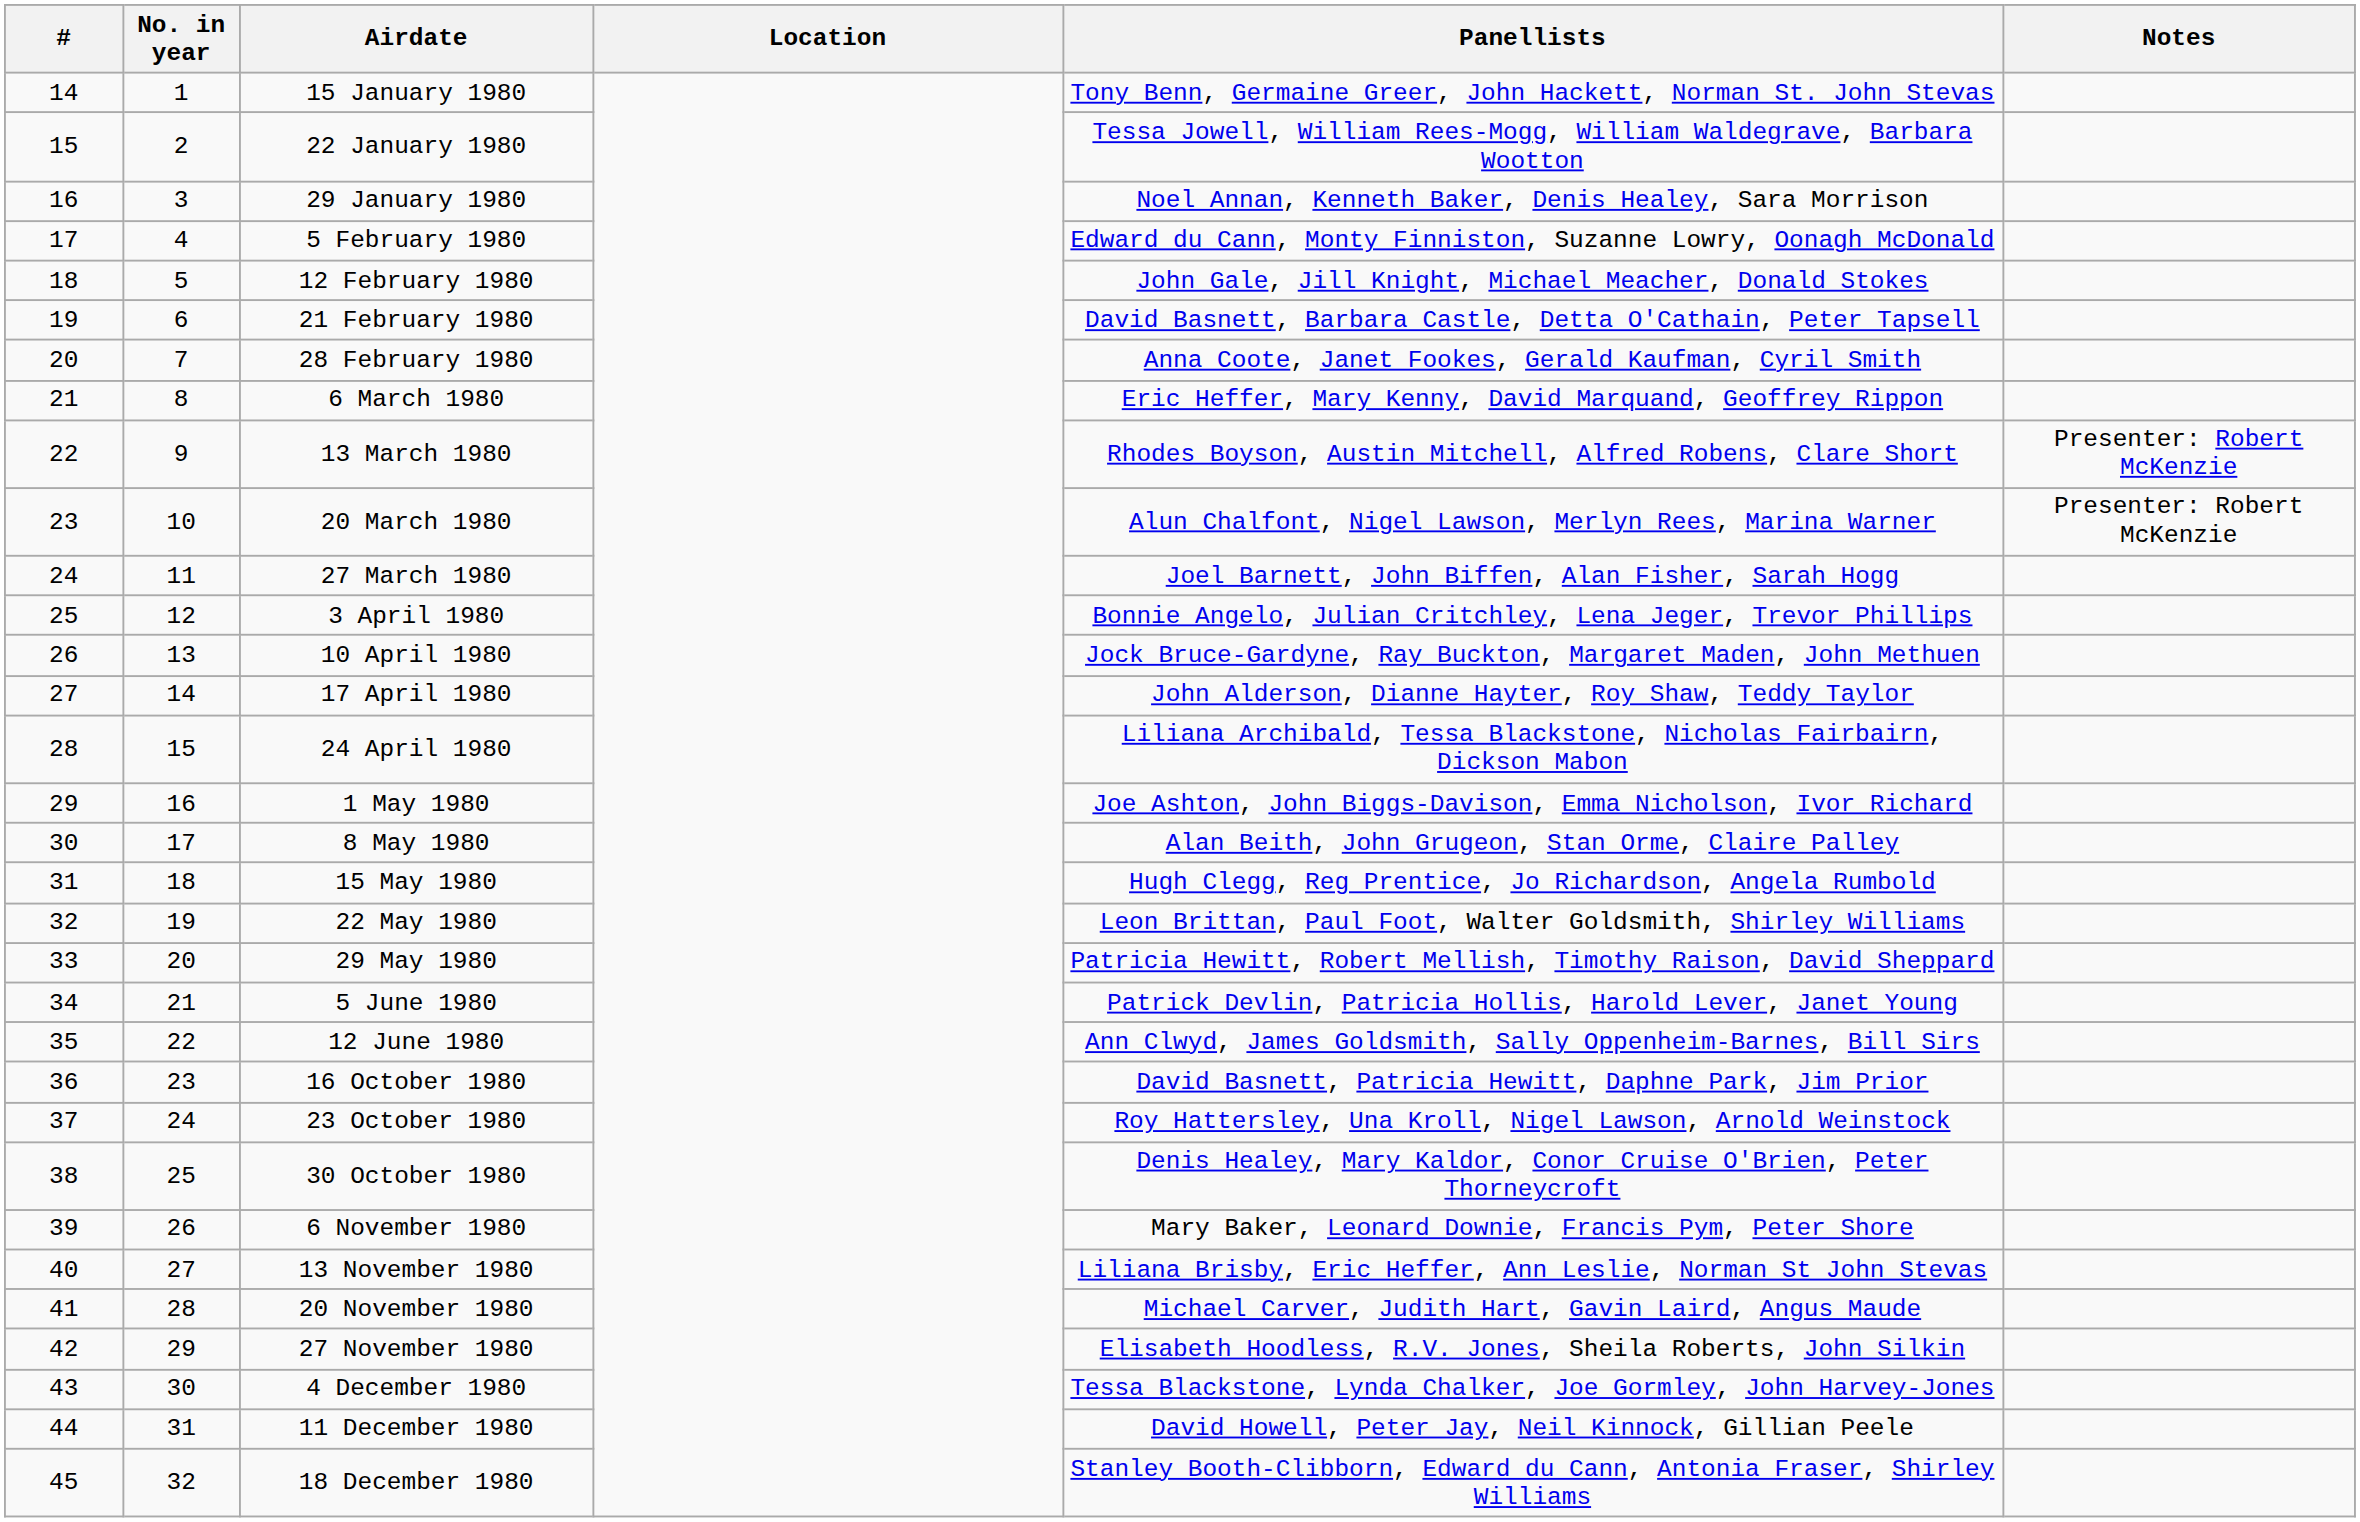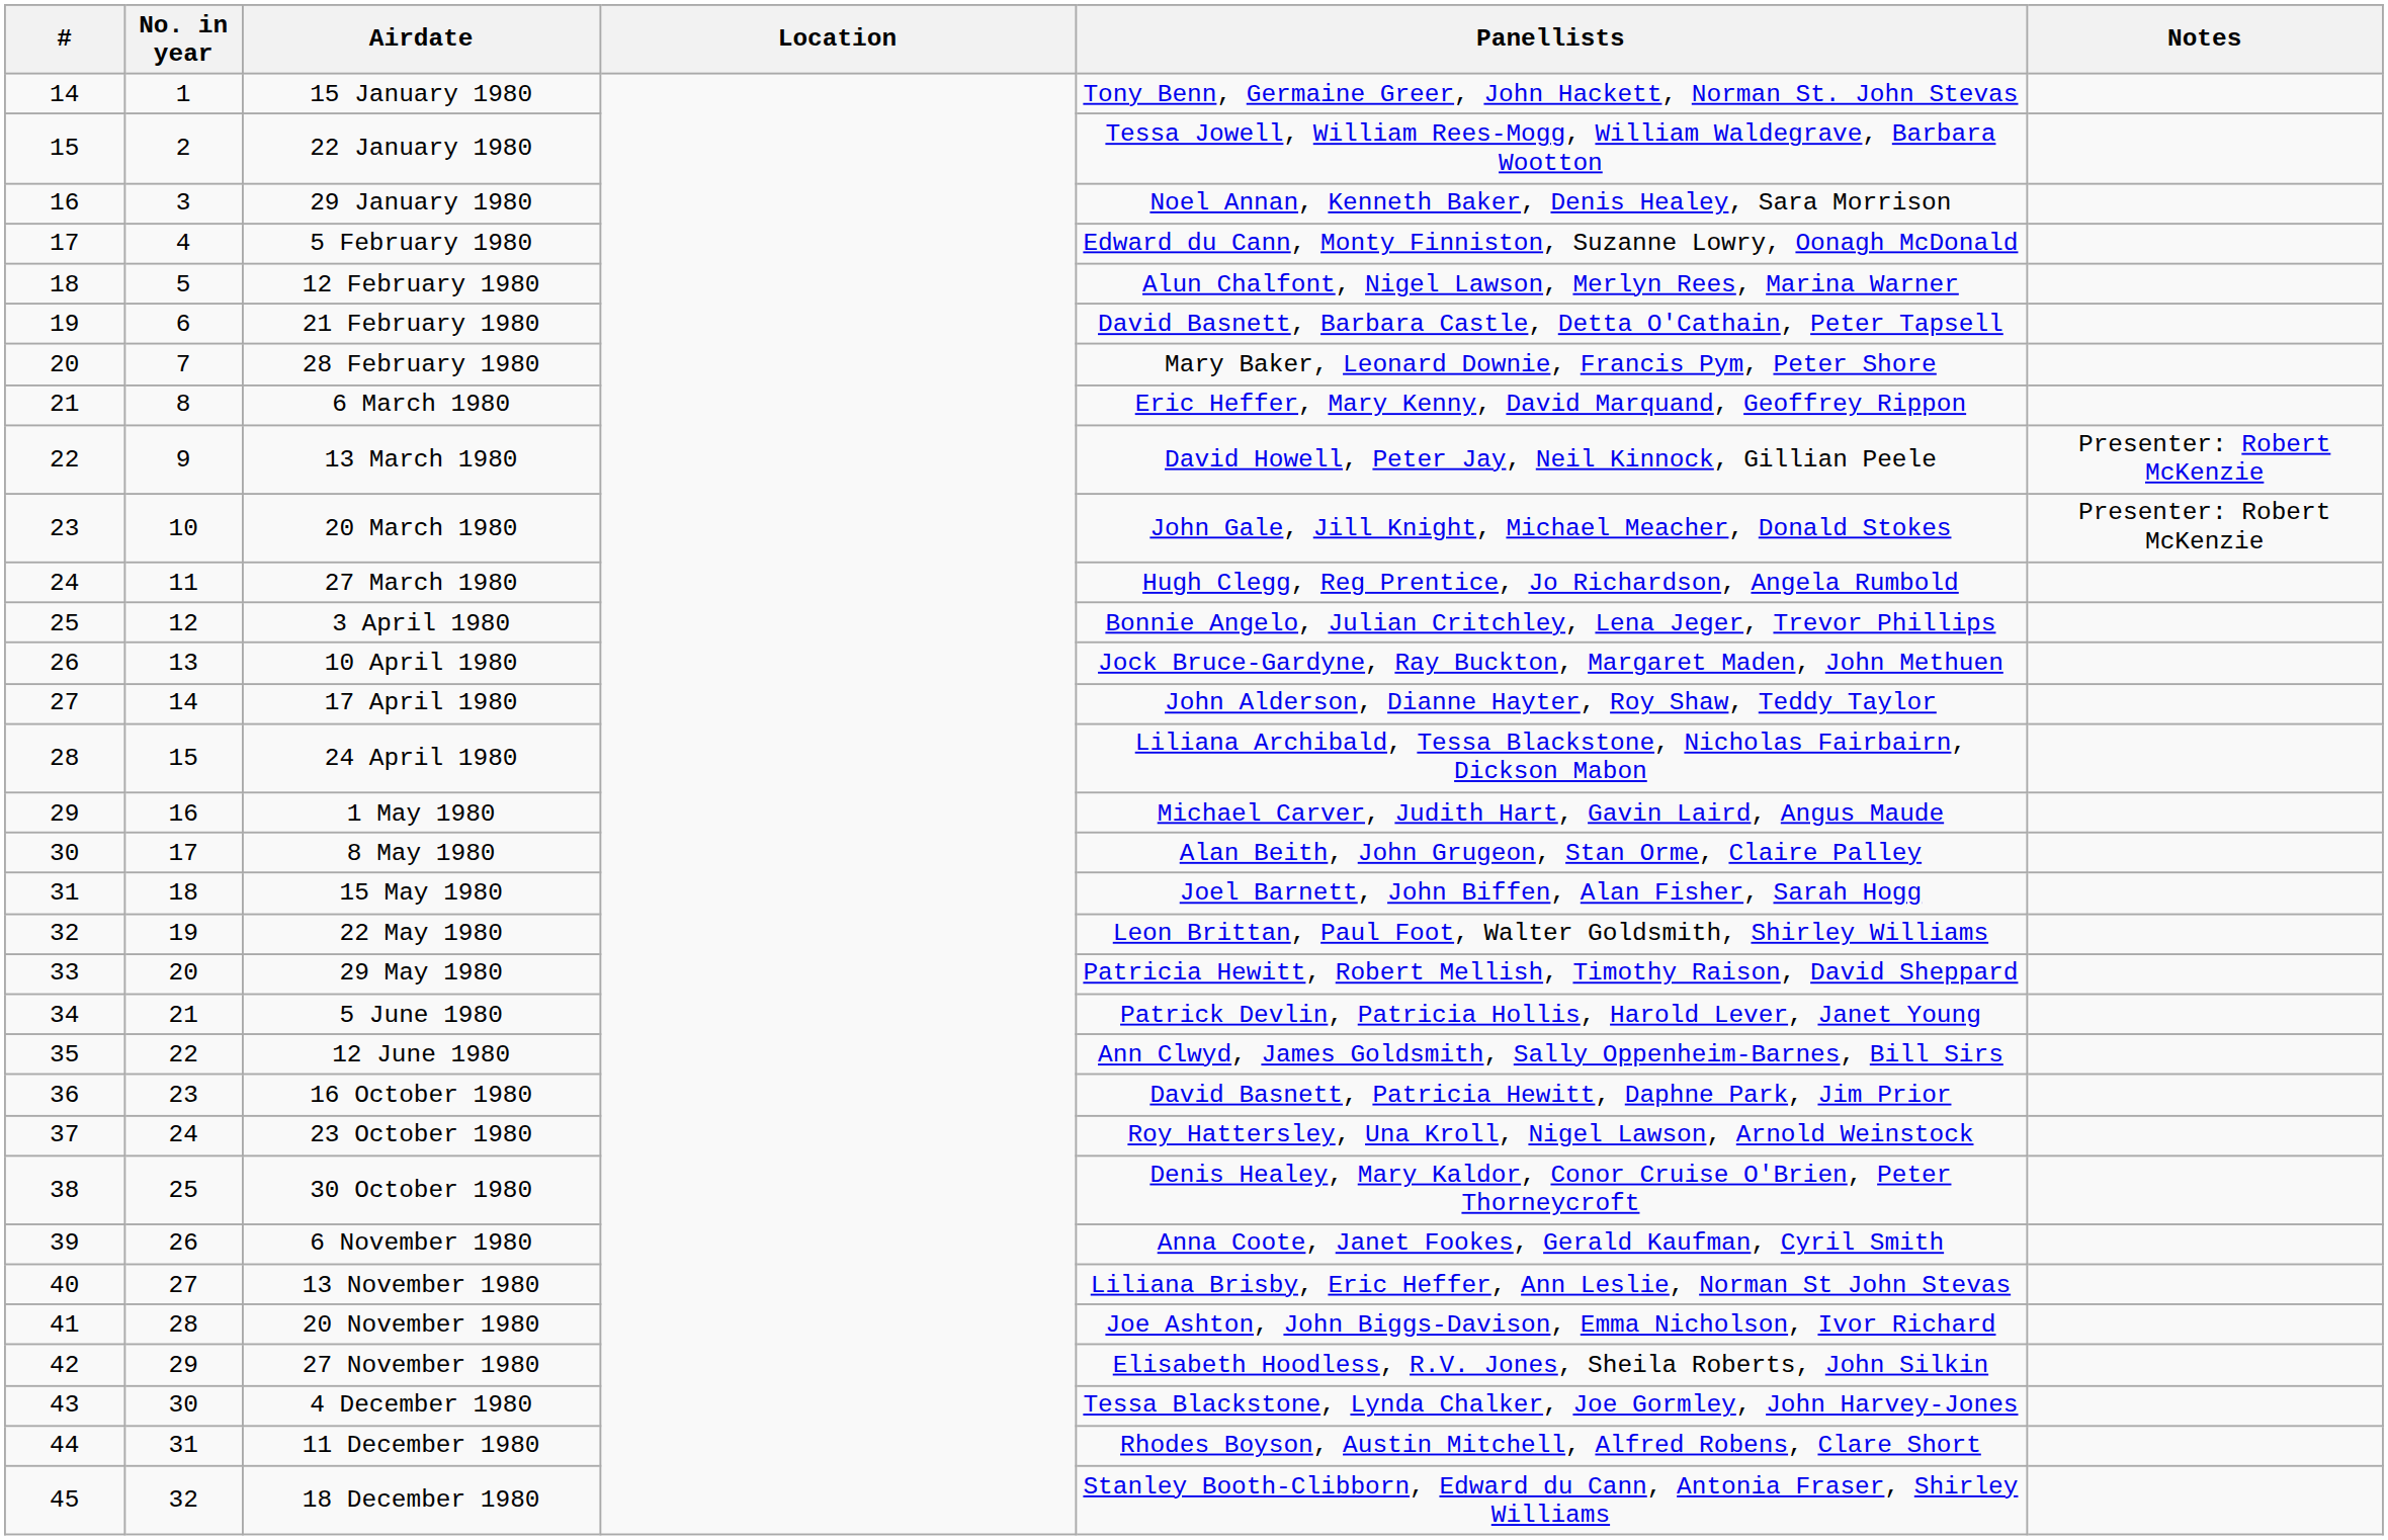12 February 1980 | Panellists: John Gale, Jill Knight, Michael Meacher, Donald Stokes -> Alun Chalfont, Nigel Lawson, Merlyn Rees, Marina Warner
28 February 1980 | Panellists: Anna Coote, Janet Fookes, Gerald Kaufman, Cyril Smith -> Mary Baker, Leonard Downie, Francis Pym, Peter Shore
13 March 1980 | Panellists: Rhodes Boyson, Austin Mitchell, Alfred Robens, Clare Short -> David Howell, Peter Jay, Neil Kinnock, Gillian Peele
20 March 1980 | Panellists: Alun Chalfont, Nigel Lawson, Merlyn Rees, Marina Warner -> John Gale, Jill Knight, Michael Meacher, Donald Stokes
27 March 1980 | Panellists: Joel Barnett, John Biffen, Alan Fisher, Sarah Hogg -> Hugh Clegg, Reg Prentice, Jo Richardson, Angela Rumbold
1 May 1980 | Panellists: Joe Ashton, John Biggs-Davison, Emma Nicholson, Ivor Richard -> Michael Carver, Judith Hart, Gavin Laird, Angus Maude
15 May 1980 | Panellists: Hugh Clegg, Reg Prentice, Jo Richardson, Angela Rumbold -> Joel Barnett, John Biffen, Alan Fisher, Sarah Hogg
6 November 1980 | Panellists: Mary Baker, Leonard Downie, Francis Pym, Peter Shore -> Anna Coote, Janet Fookes, Gerald Kaufman, Cyril Smith
20 November 1980 | Panellists: Michael Carver, Judith Hart, Gavin Laird, Angus Maude -> Joe Ashton, John Biggs-Davison, Emma Nicholson, Ivor Richard
11 December 1980 | Panellists: David Howell, Peter Jay, Neil Kinnock, Gillian Peele -> Rhodes Boyson, Austin Mitchell, Alfred Robens, Clare Short
